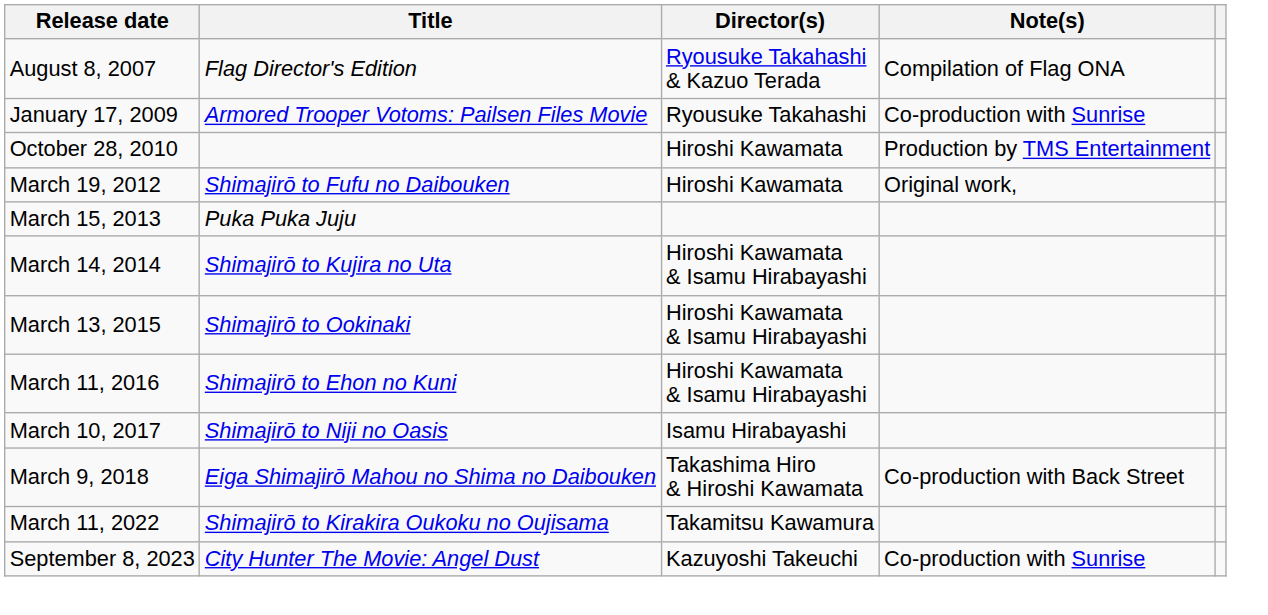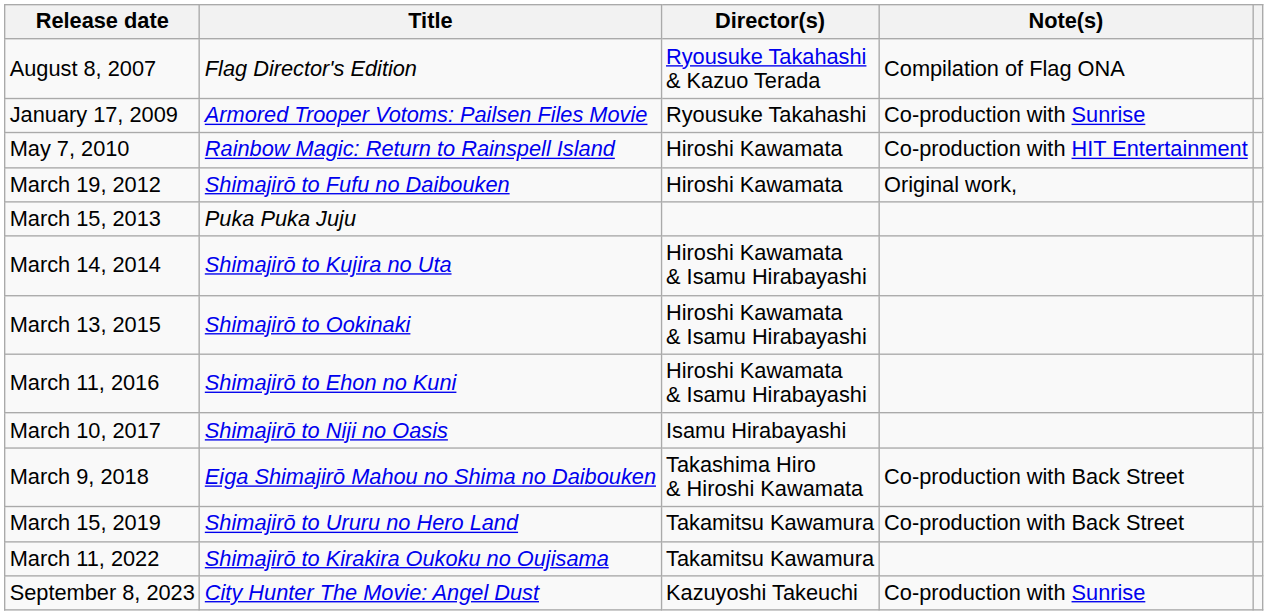+ row: May 7, 2010 | Rainbow Magic: Return to Rainspell Island | Hiroshi Kawamata | Co-production with HIT Entertainment
- row: October 28, 2010 | Hiroshi Kawamata | Production by TMS Entertainment
+ row: March 15, 2019 | Shimajirō to Ururu no Hero Land | Takamitsu Kawamura | Co-production with Back Street
